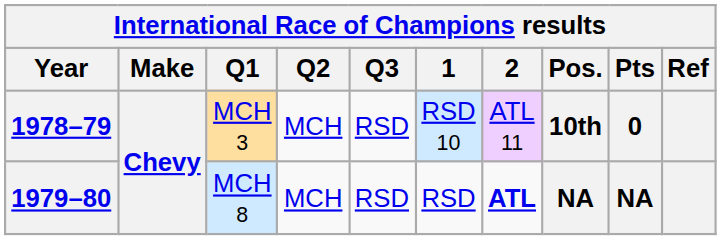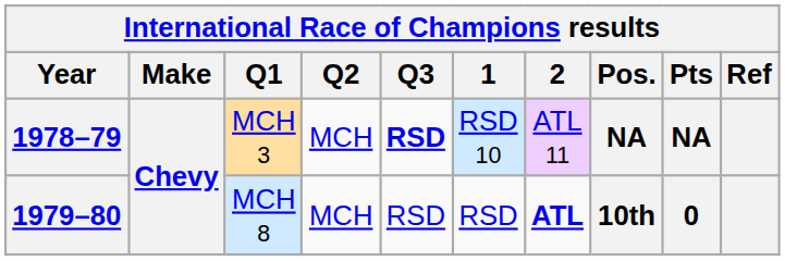1978–79 | Q3: normal -> bold
1978–79 | Pos.: 10th -> NA
1978–79 | Pts: 0 -> NA
1979–80 | Pos.: NA -> 10th
1979–80 | Pts: NA -> 0
